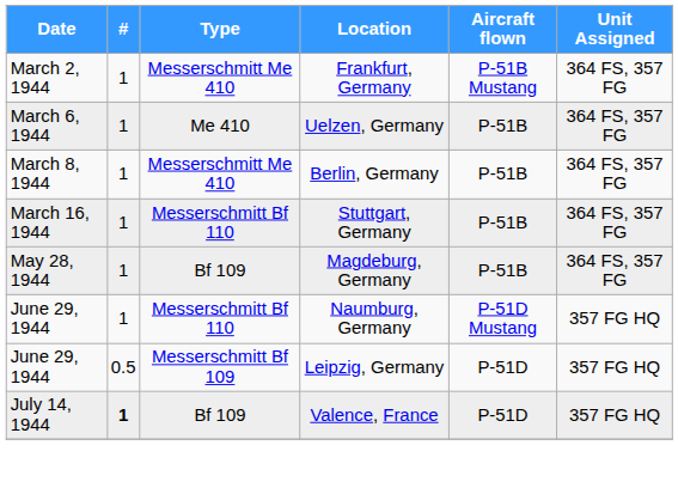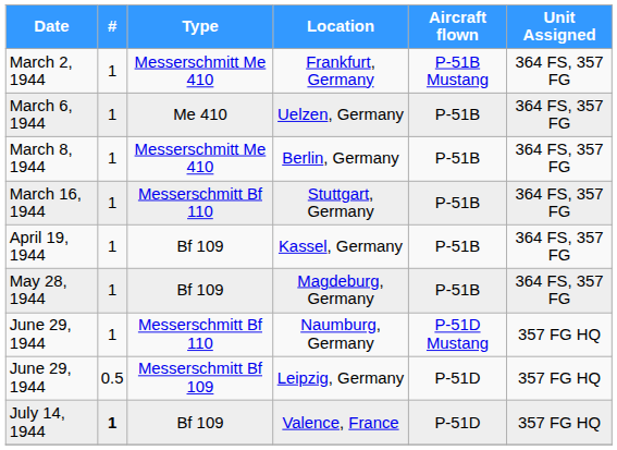+ row: April 19, 1944 | 1 | Bf 109 | Kassel, Germany | P-51B | 364 FS, 357 FG
